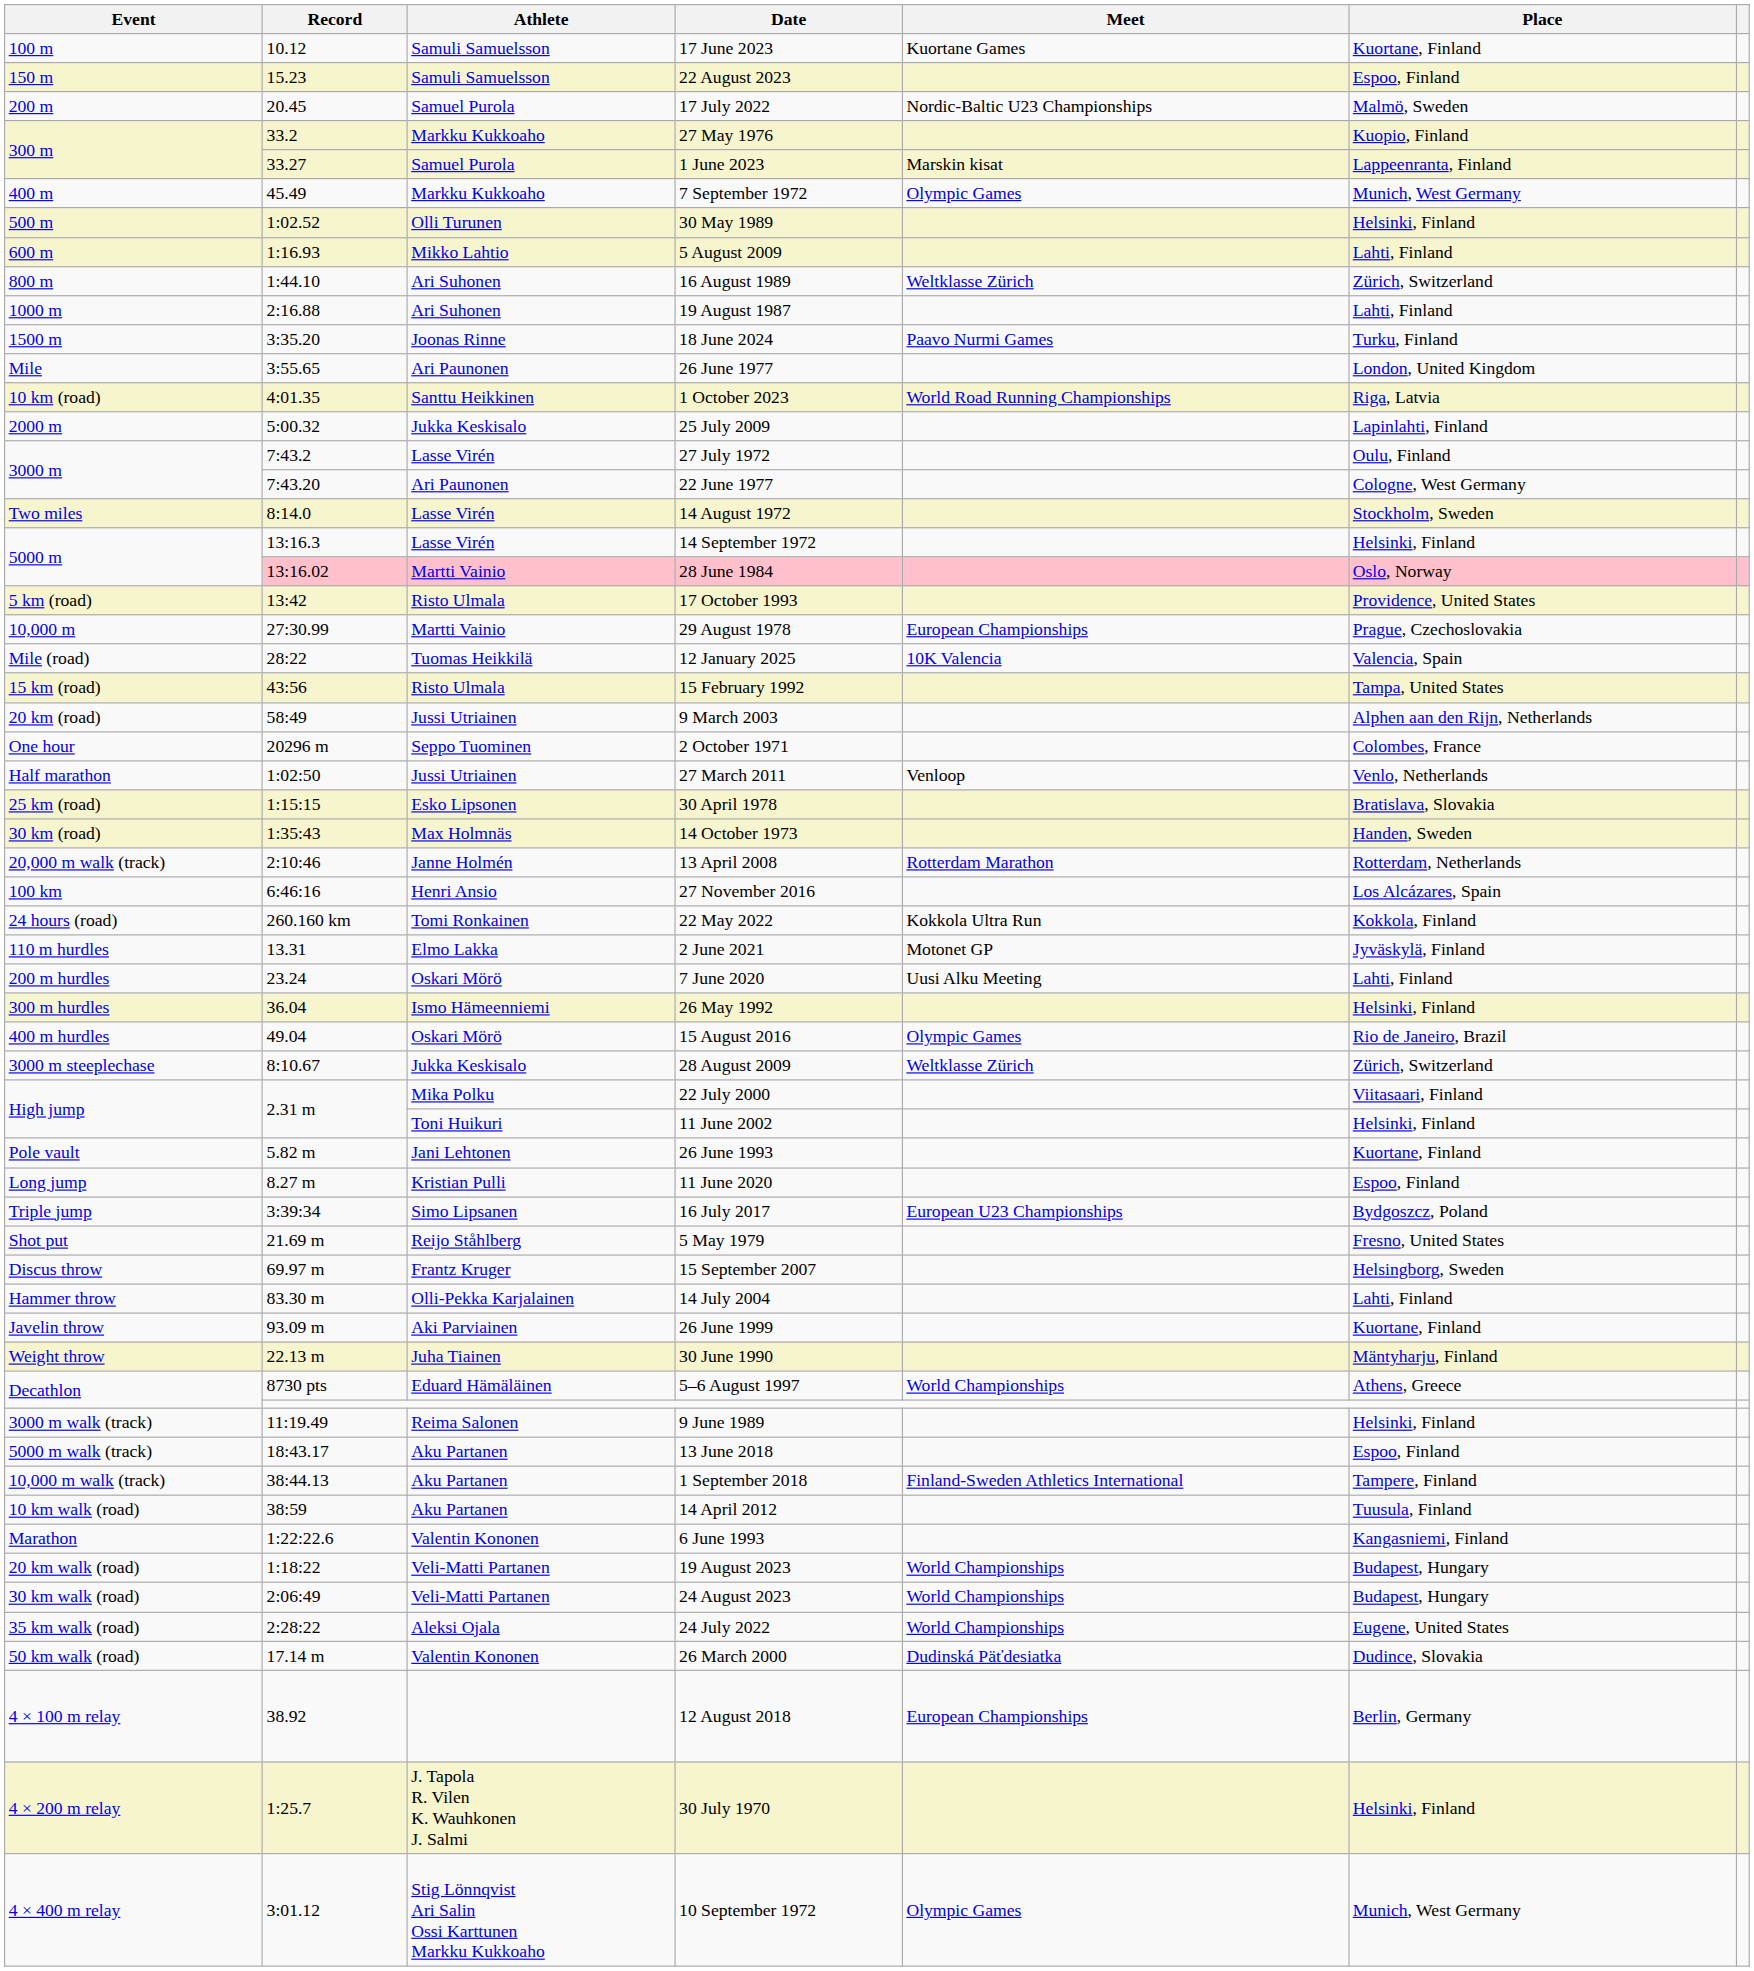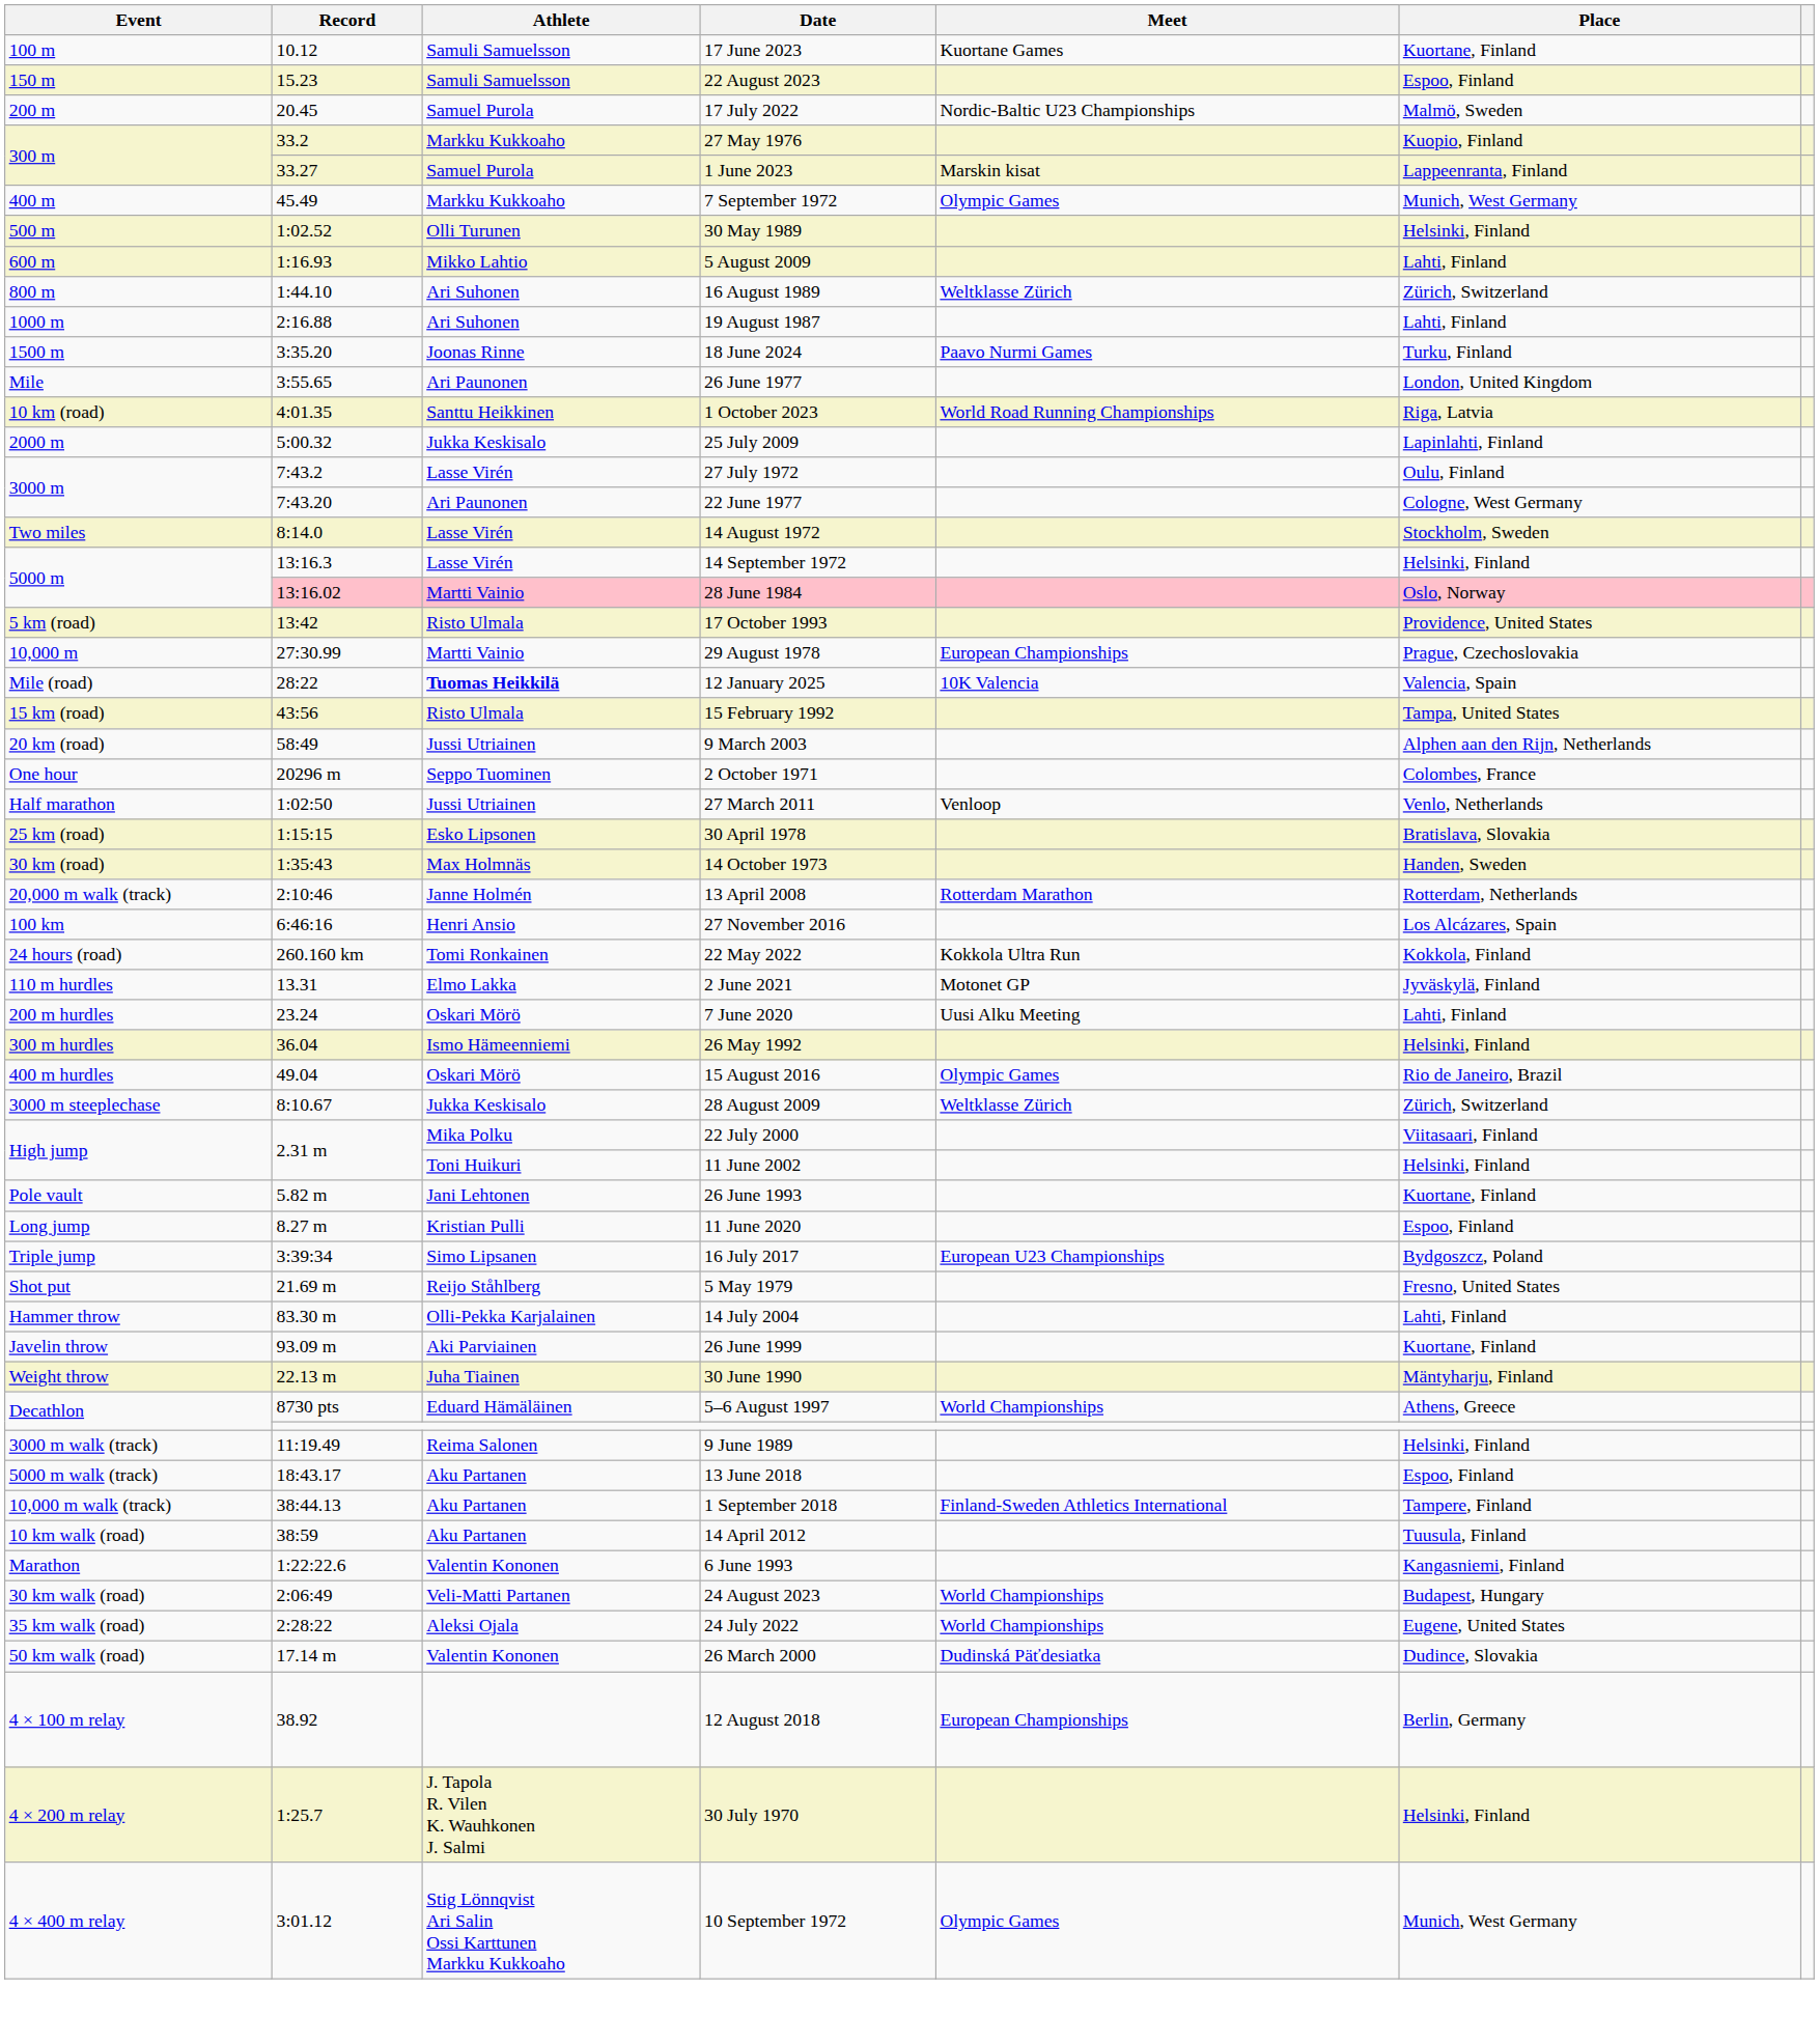12 January 2025 | Athlete: normal -> bold
- row: Discus throw | 69.97 m | Frantz Kruger | 15 September 2007 | Helsingborg, Sweden
- row: 20 km walk (road) | 1:18:22 | Veli-Matti Partanen | 19 August 2023 | World Championships | Budapest, Hungary
